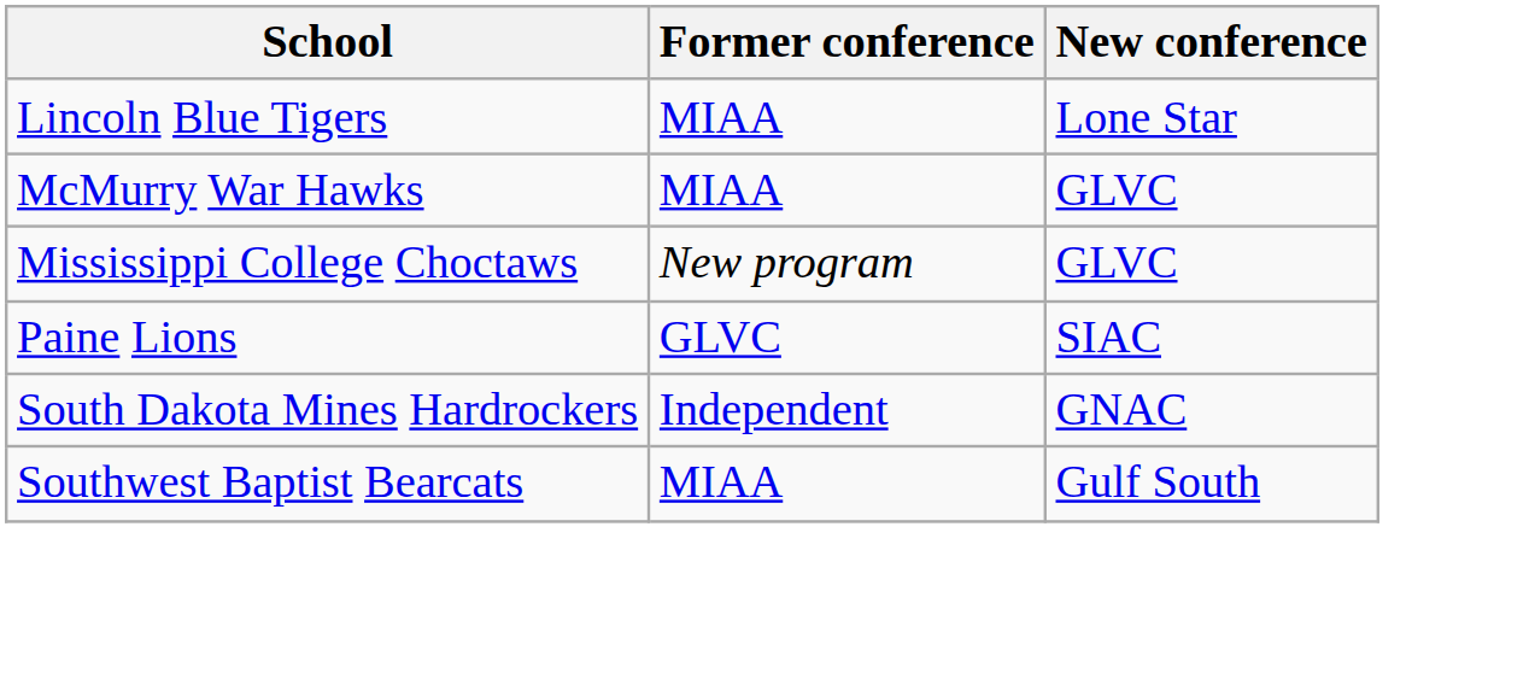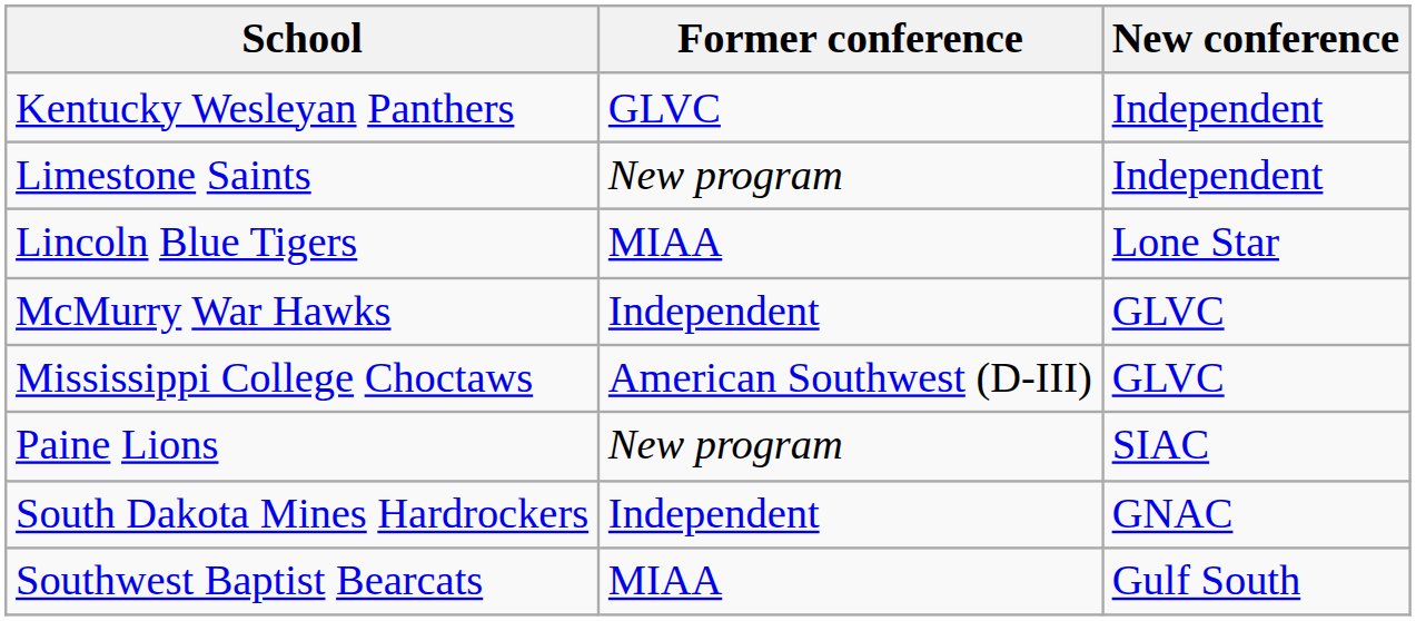+ row: Kentucky Wesleyan Panthers | GLVC | Independent
+ row: Limestone Saints | New program | Independent
McMurry War Hawks | Former conference: MIAA -> Independent
Mississippi College Choctaws | Former conference: New program -> American Southwest (D-III)
Paine Lions | Former conference: GLVC -> New program
